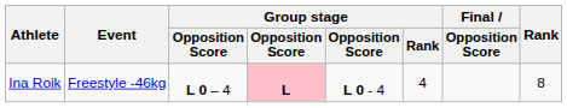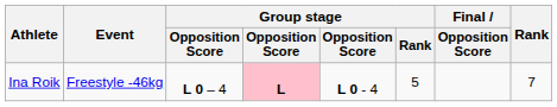Ina Roik | Group stage / Rank: 4 -> 5
Ina Roik | Rank: 8 -> 7
